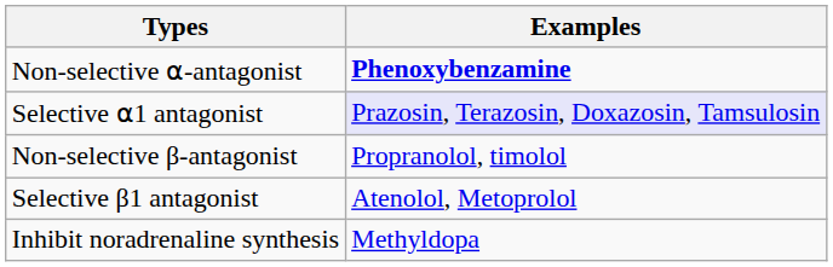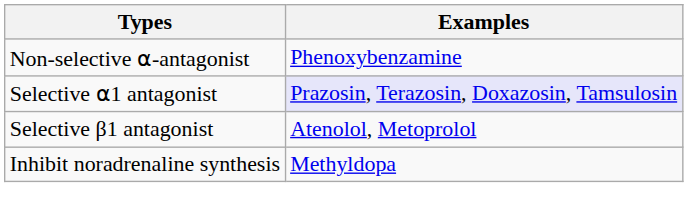Non-selective ⍺-antagonist | Examples: bold -> normal
- row: Non-selective β-antagonist | Propranolol, timolol
